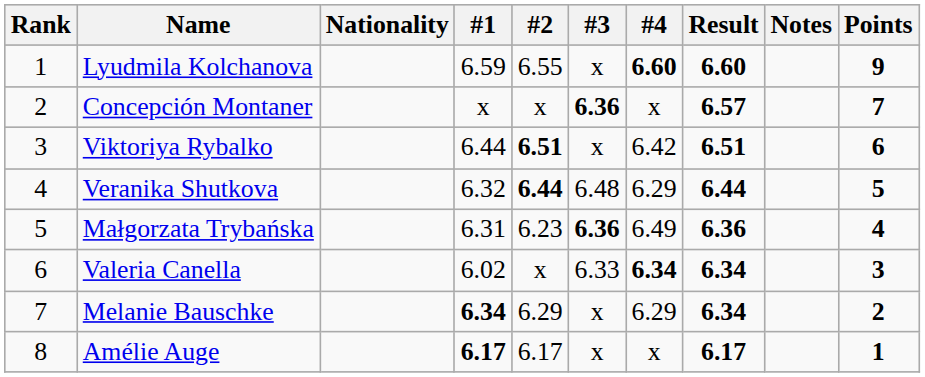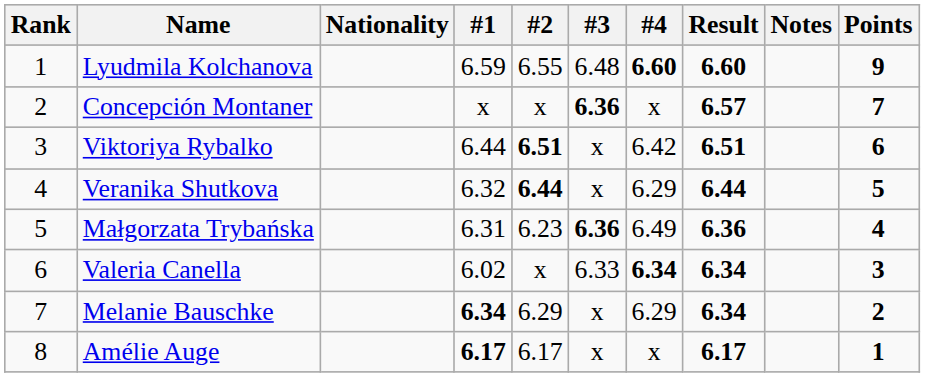Lyudmila Kolchanova | #3: x -> 6.48
Veranika Shutkova | #3: 6.48 -> x
